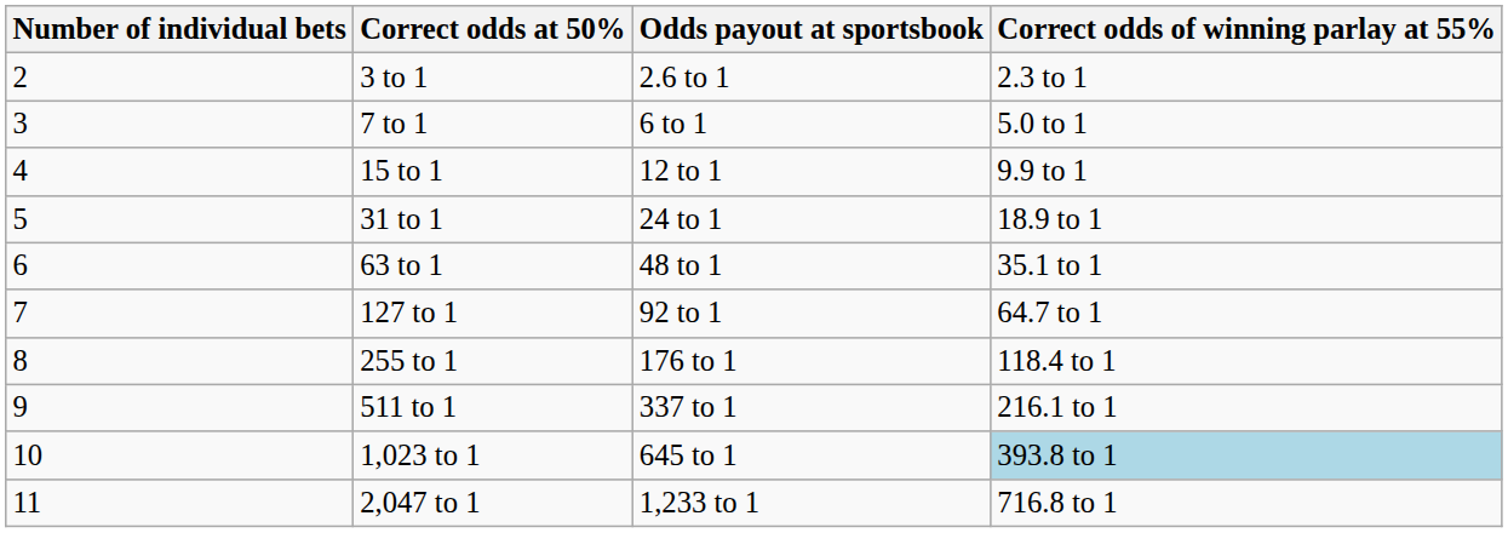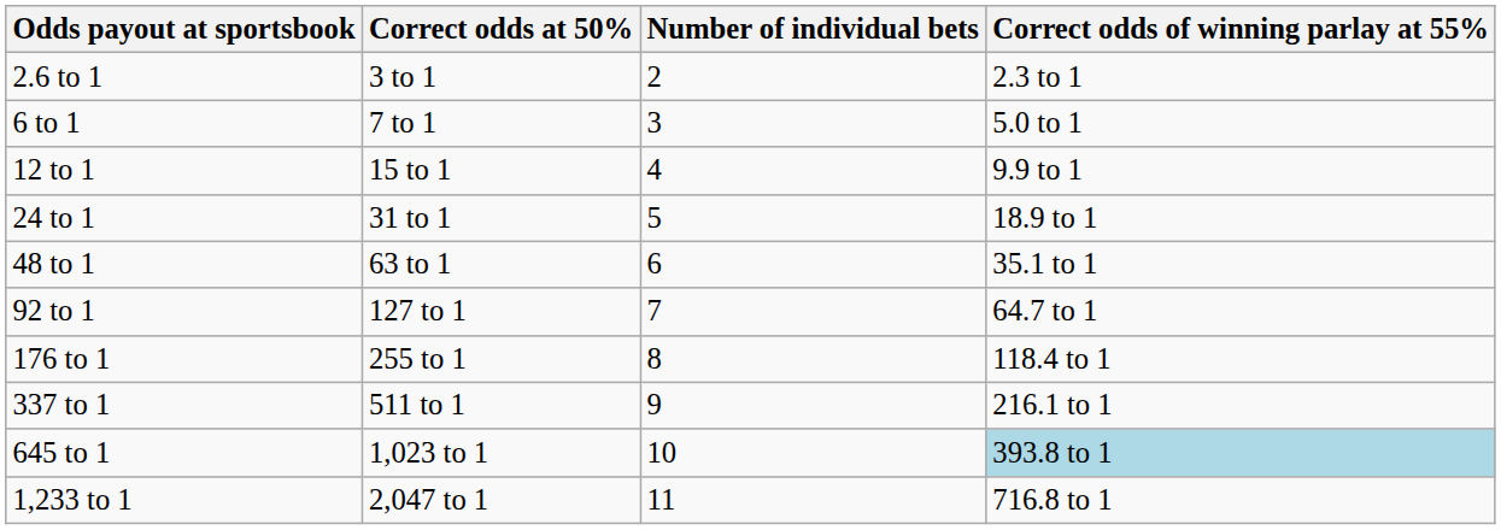columns swapped: Number of individual bets <-> Odds payout at sportsbook
